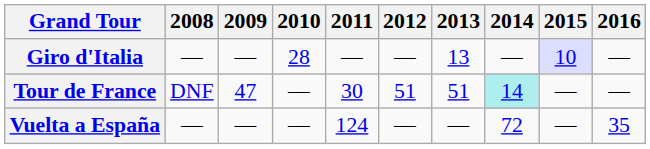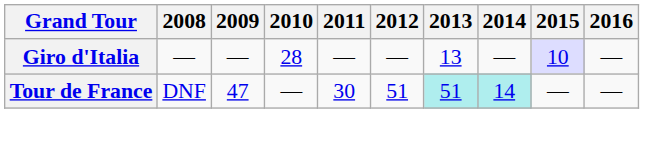Tour de France | 2013: no background -> paleturquoise background
- row: Vuelta a España | — | — | — | 124 | — | — | 72 | — | 35
